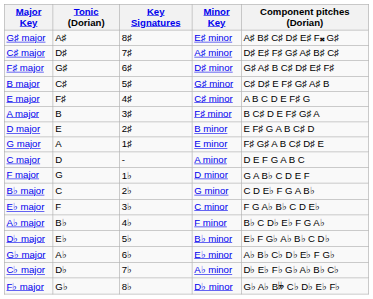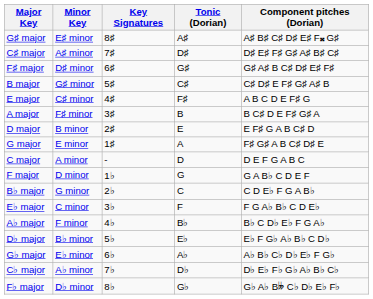columns swapped: Minor Key <-> Tonic (Dorian)
